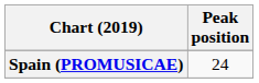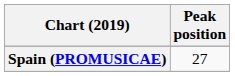Spain (PROMUSICAE) | Peak position: 24 -> 27
